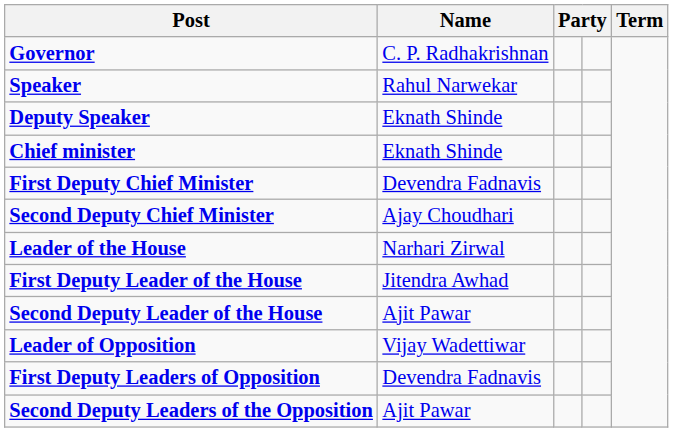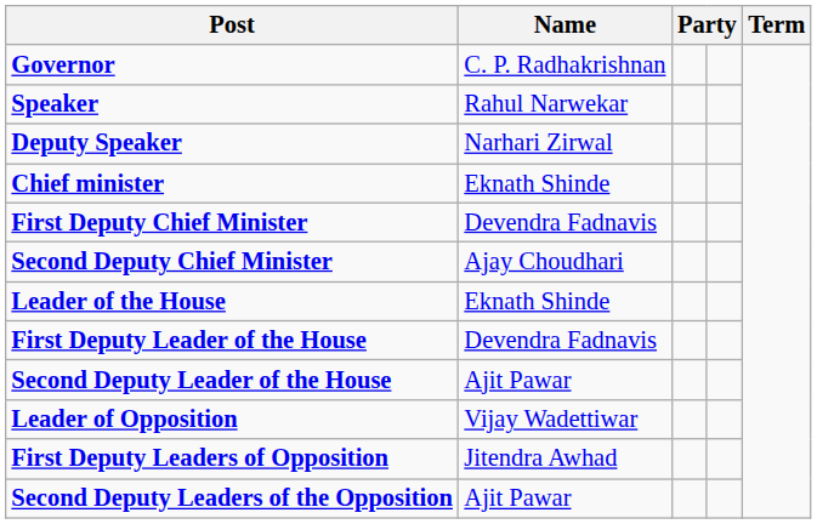Deputy Speaker | Name: Eknath Shinde -> Narhari Zirwal
Leader of the House | Name: Narhari Zirwal -> Eknath Shinde
First Deputy Leader of the House | Name: Jitendra Awhad -> Devendra Fadnavis
First Deputy Leaders of Opposition | Name: Devendra Fadnavis -> Jitendra Awhad
